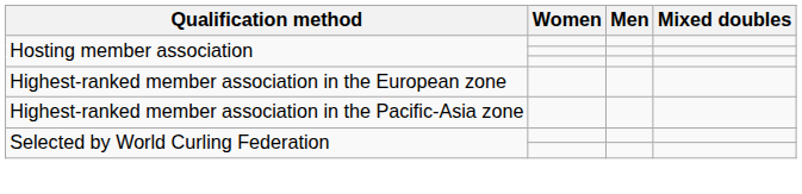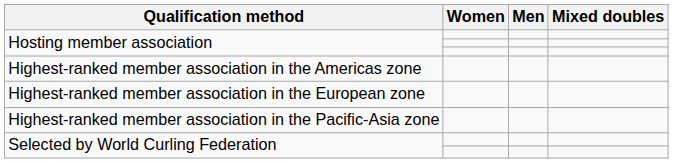+ row: Highest-ranked member association in the Americas zone
